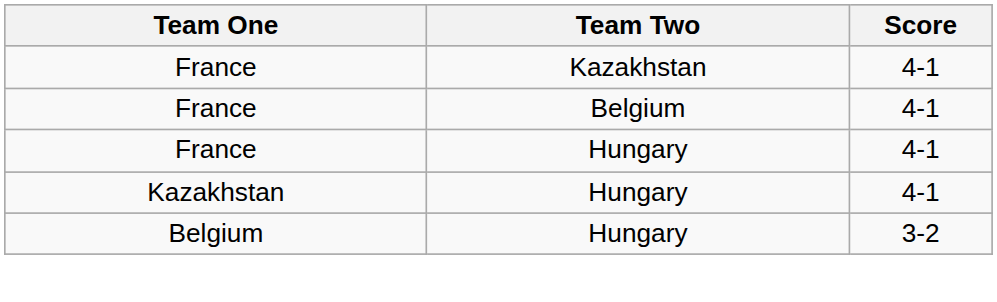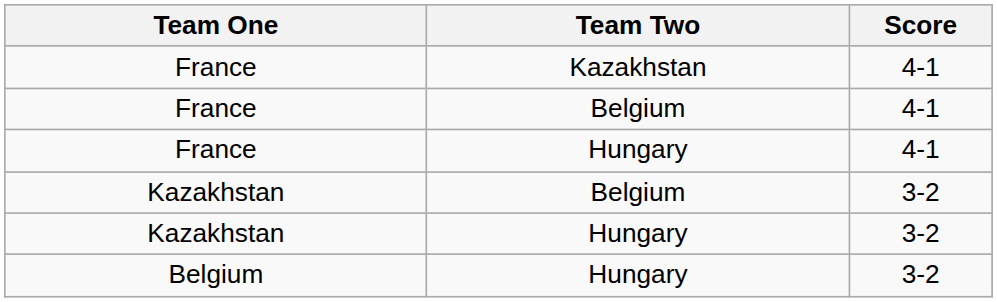+ row: Kazakhstan | Belgium | 3-2
Kazakhstan / Hungary | Score: 4-1 -> 3-2
